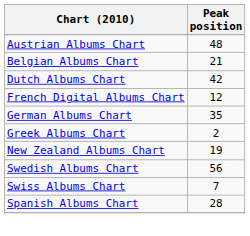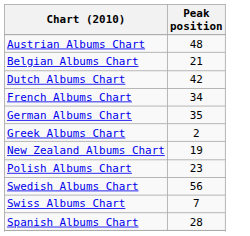- row: French Digital Albums Chart | 12
+ row: French Albums Chart | 34
+ row: Polish Albums Chart | 23
